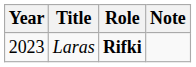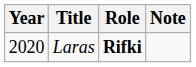Laras | Year: 2023 -> 2020
